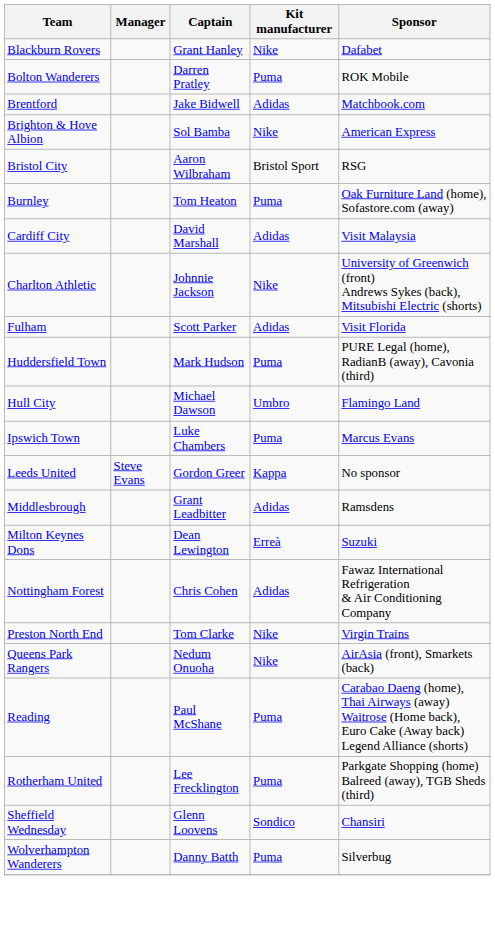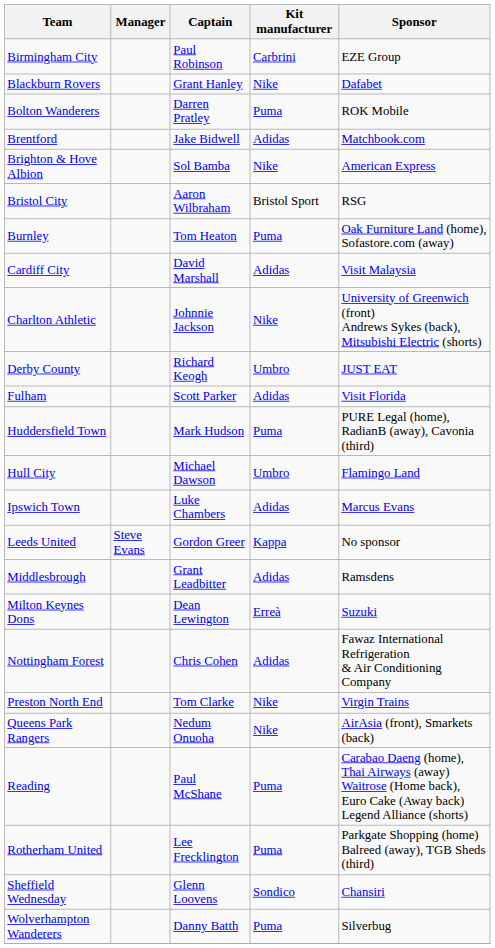+ row: Birmingham City | Paul Robinson | Carbrini | EZE Group
+ row: Derby County | Richard Keogh | Umbro | JUST EAT
Ipswich Town | Kit manufacturer: Puma -> Adidas
